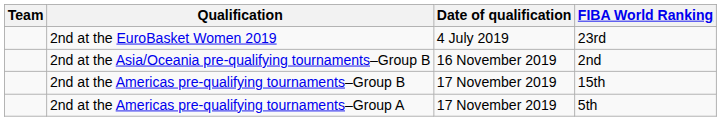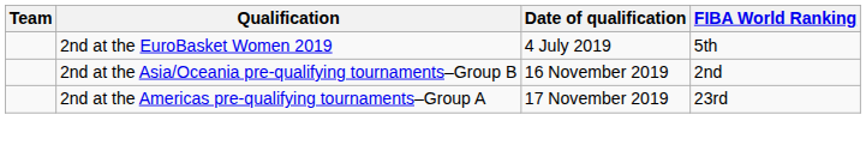2nd at the EuroBasket Women 2019 | FIBA World Ranking: 23rd -> 5th
- row: 2nd at the Americas pre-qualifying tournaments–Group B | 17 November 2019 | 15th
2nd at the Americas pre-qualifying tournaments–Group A | FIBA World Ranking: 5th -> 23rd
